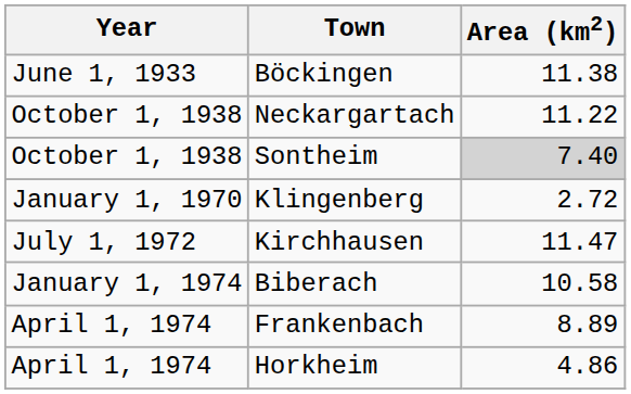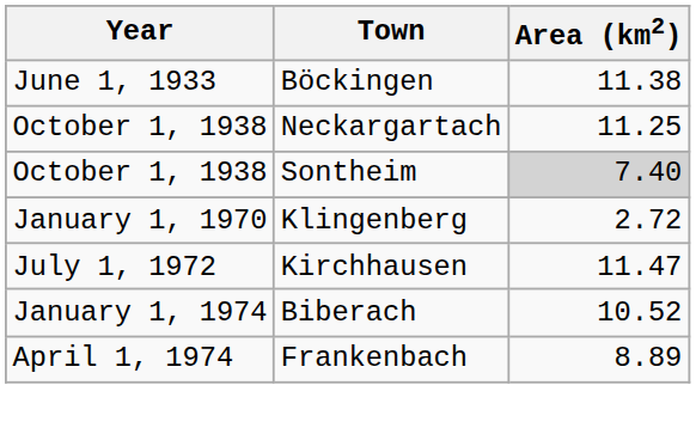Neckargartach | Area (km2): 11.22 -> 11.25
Biberach | Area (km2): 10.58 -> 10.52
- row: April 1, 1974 | Horkheim | 4.86
